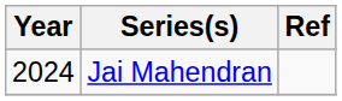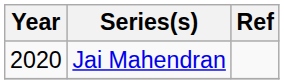Jai Mahendran | Year: 2024 -> 2020
